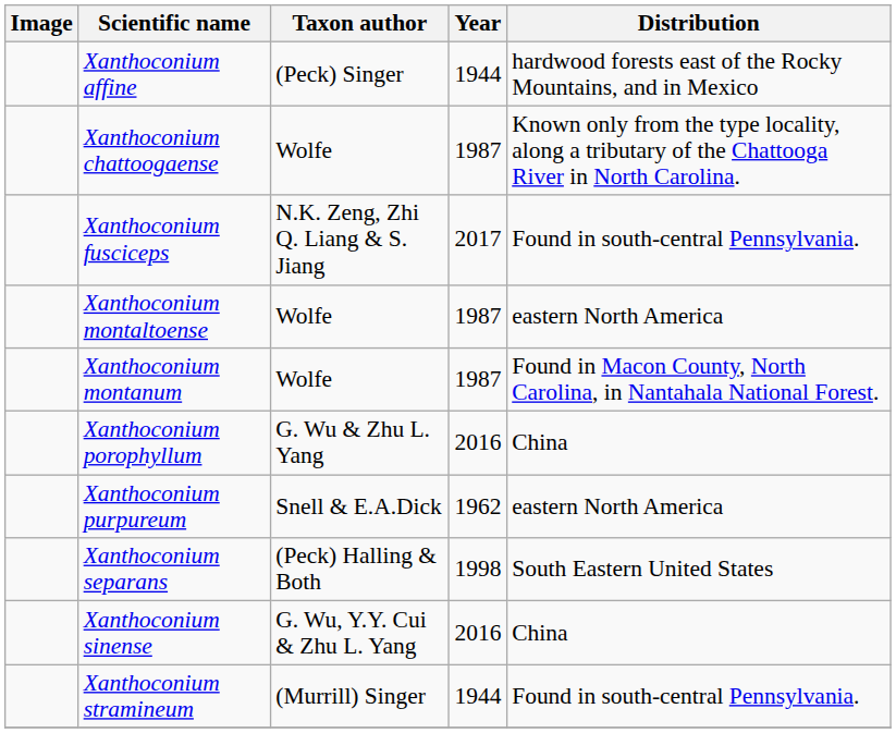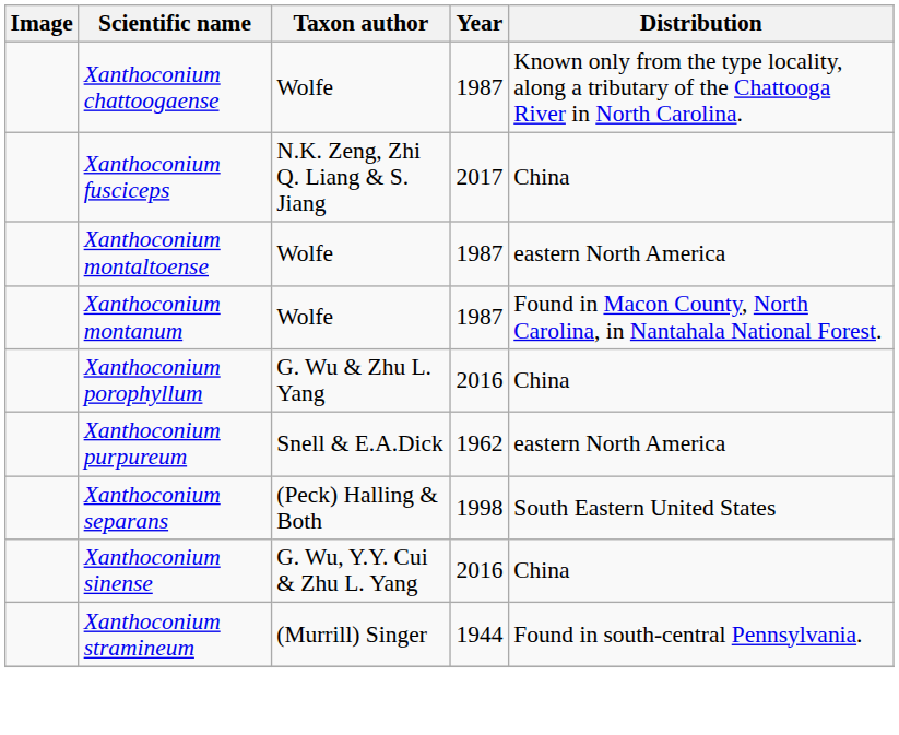- row: Xanthoconium affine | (Peck) Singer | 1944 | hardwood forests east of the Rocky Mountains, and in Mexico
Xanthoconium fusciceps | Distribution: Found in south-central Pennsylvania. -> China
